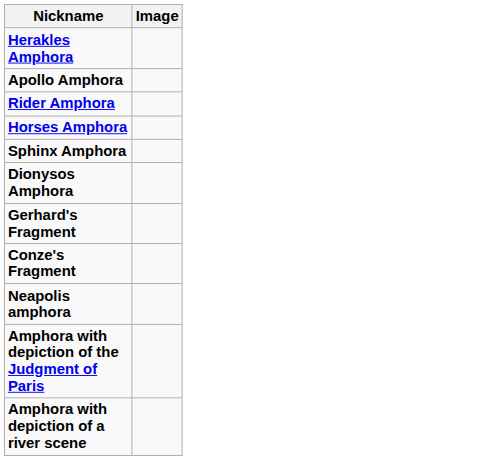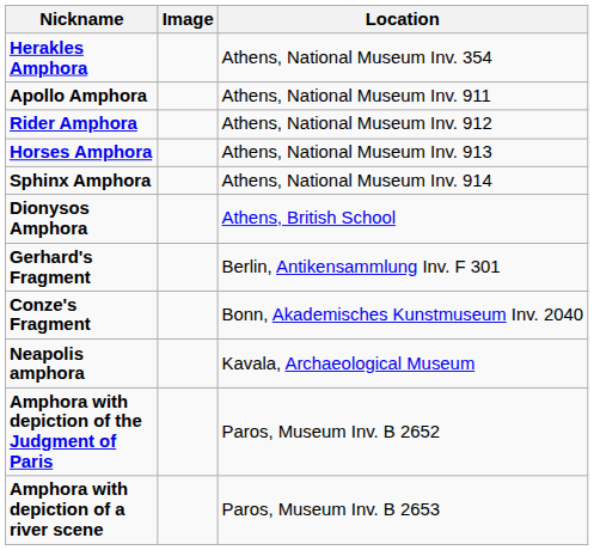+ column: Location | Athens, National Museum Inv. 354 | Athens, National Museum Inv. 911 | Athens, National Museum Inv. 912 | Athens, National Museum Inv. 913 | Athens, National Museum Inv. 914 | Athens, British School | Berlin, Antikensammlung Inv. F 301 | Bonn, Akademisches Kunstmuseum Inv. 2040 | Kavala, Archaeological Museum | Paros, Museum Inv. B 2652 | Paros, Museum Inv. B 2653
